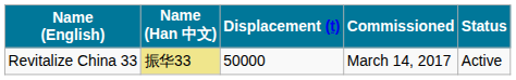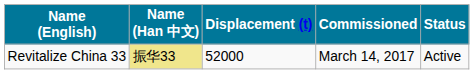Revitalize China 33 | Displacement (t): 50000 -> 52000
